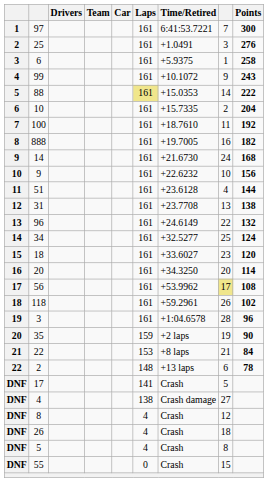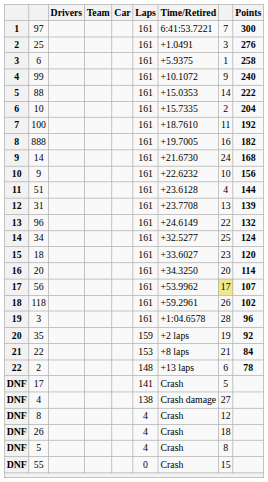99 | Points: 243 -> 240
88 | Laps: khaki background -> no background
31 | Points: 138 -> 139
56 | Points: 108 -> 107
35 | Points: 90 -> 92
